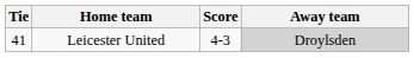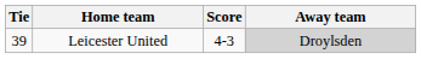Leicester United | Tie: 41 -> 39
